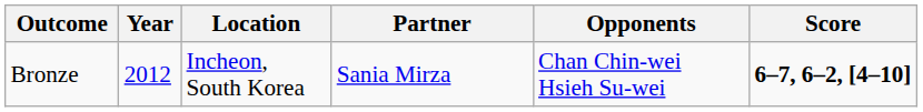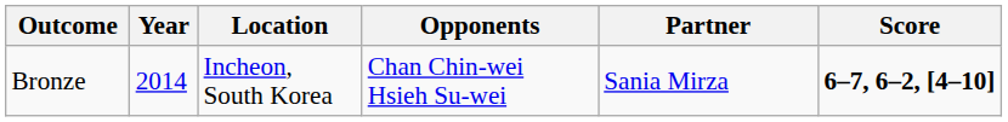columns swapped: Partner <-> Opponents
Bronze | Year: 2012 -> 2014
